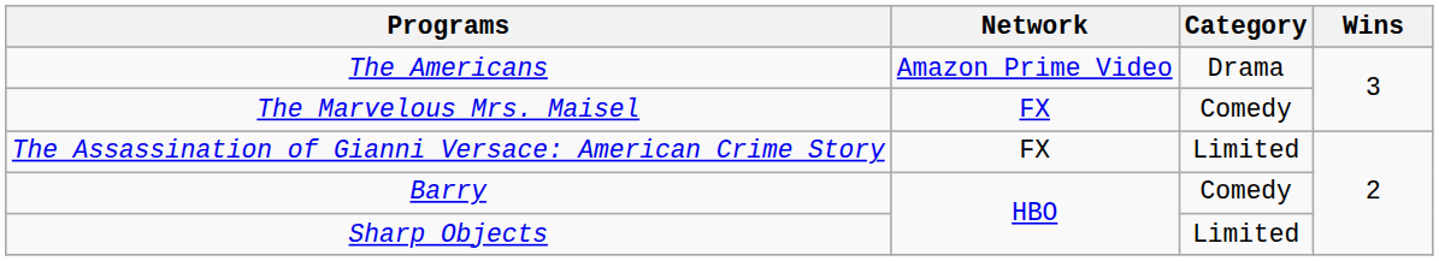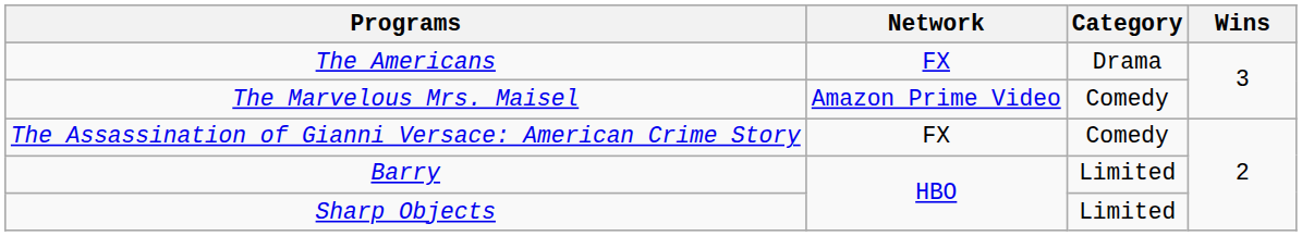The Americans | Network: Amazon Prime Video -> FX
The Marvelous Mrs. Maisel | Network: FX -> Amazon Prime Video
The Assassination of Gianni Versace: American Crime Story | Category: Limited -> Comedy
Barry | Category: Comedy -> Limited
